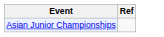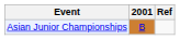+ column: 2001 | B
